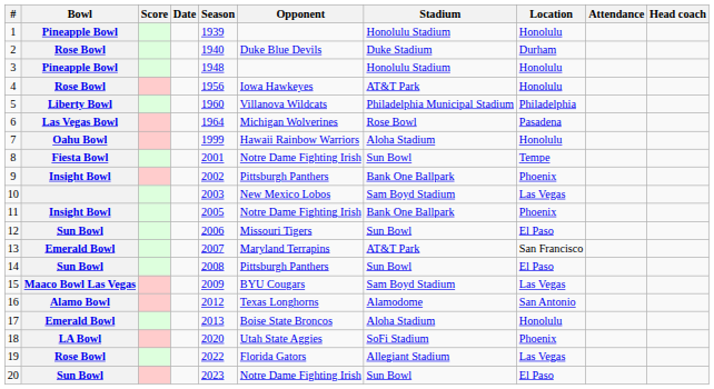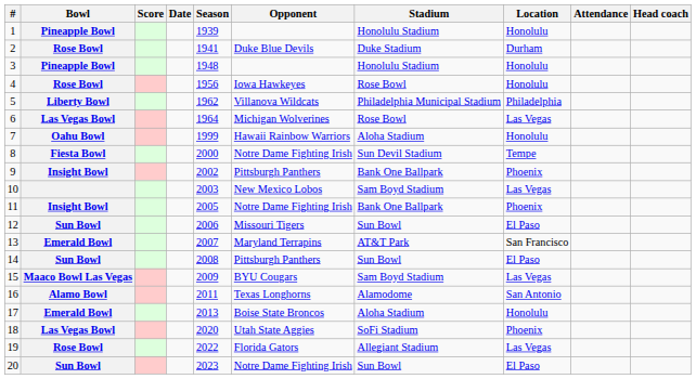2 | Season: 1940 -> 1941
4 | Stadium: AT&T Park -> Rose Bowl
5 | Season: 1960 -> 1962
6 | Location: Pasadena -> Las Vegas
8 | Season: 2001 -> 2000
8 | Stadium: Sun Bowl -> Sun Devil Stadium
16 | Season: 2012 -> 2011
18 | Bowl: LA Bowl -> Las Vegas Bowl
